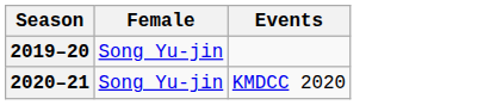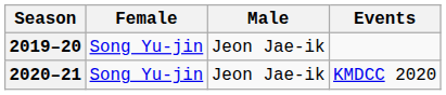+ column: Male | Jeon Jae-ik | Jeon Jae-ik
